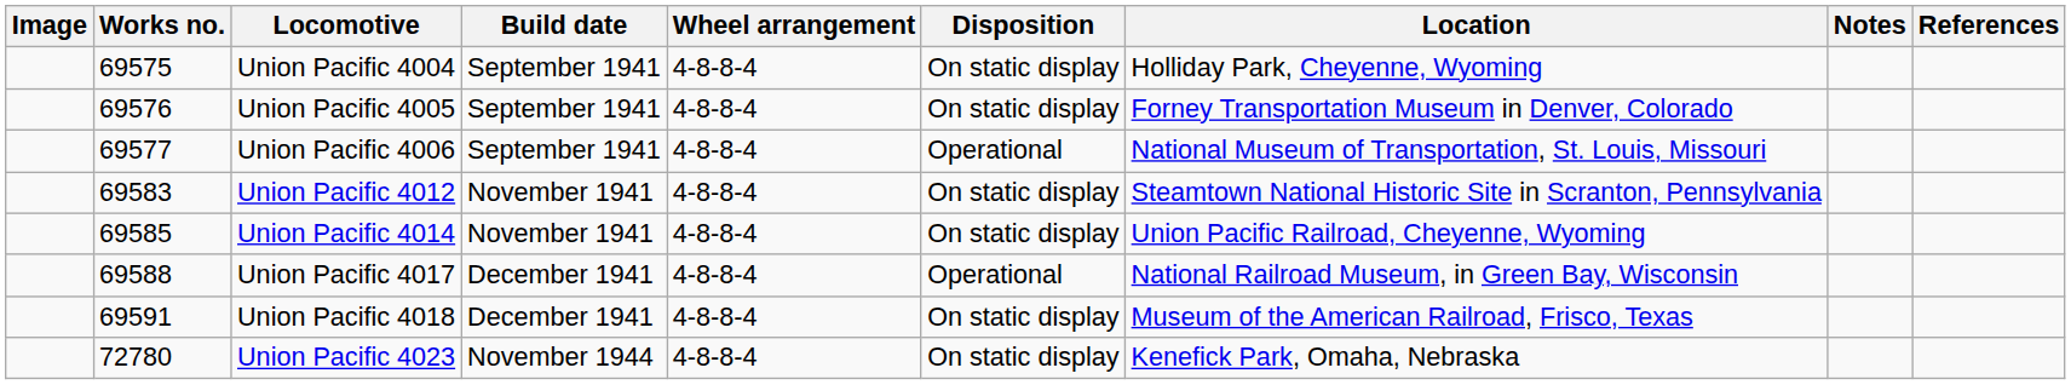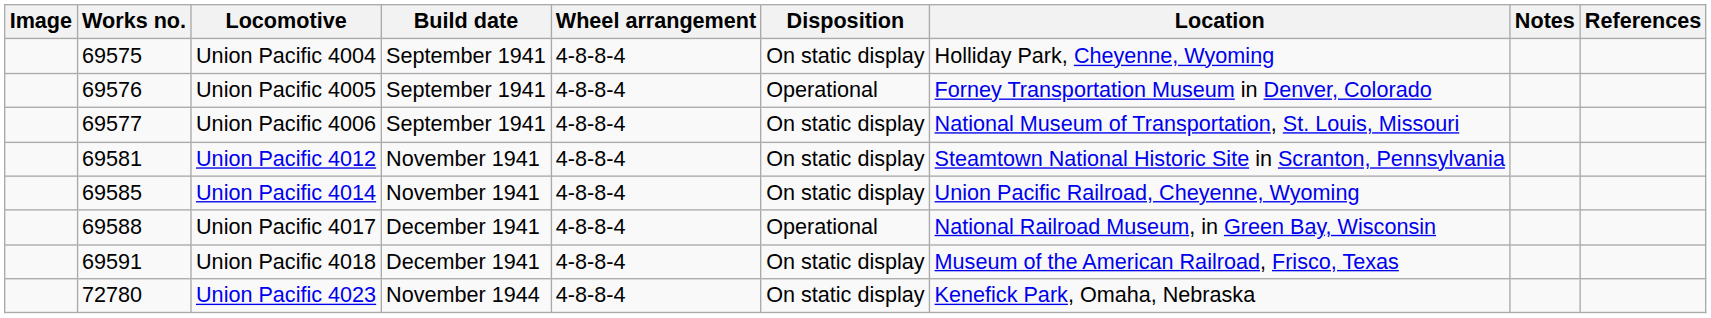Union Pacific 4005 | Disposition: On static display -> Operational
Union Pacific 4006 | Disposition: Operational -> On static display
Union Pacific 4012 | Works no.: 69583 -> 69581
